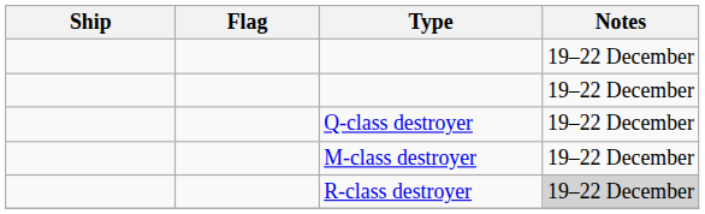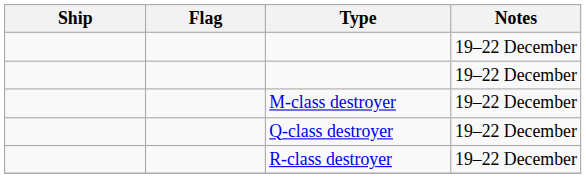rows swapped: M-class destroyer <-> Q-class destroyer
R-class destroyer | Notes: lightgrey background -> no background
